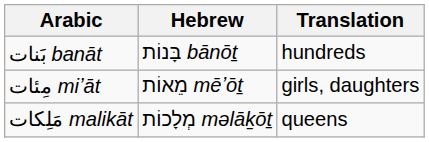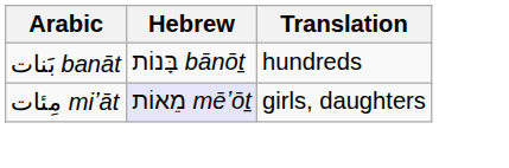مِئات miʼāt | Hebrew: no background -> lavender background
- row: مَلِكات malikāt | מְלָכוֹת məlāḵōṯ | queens
